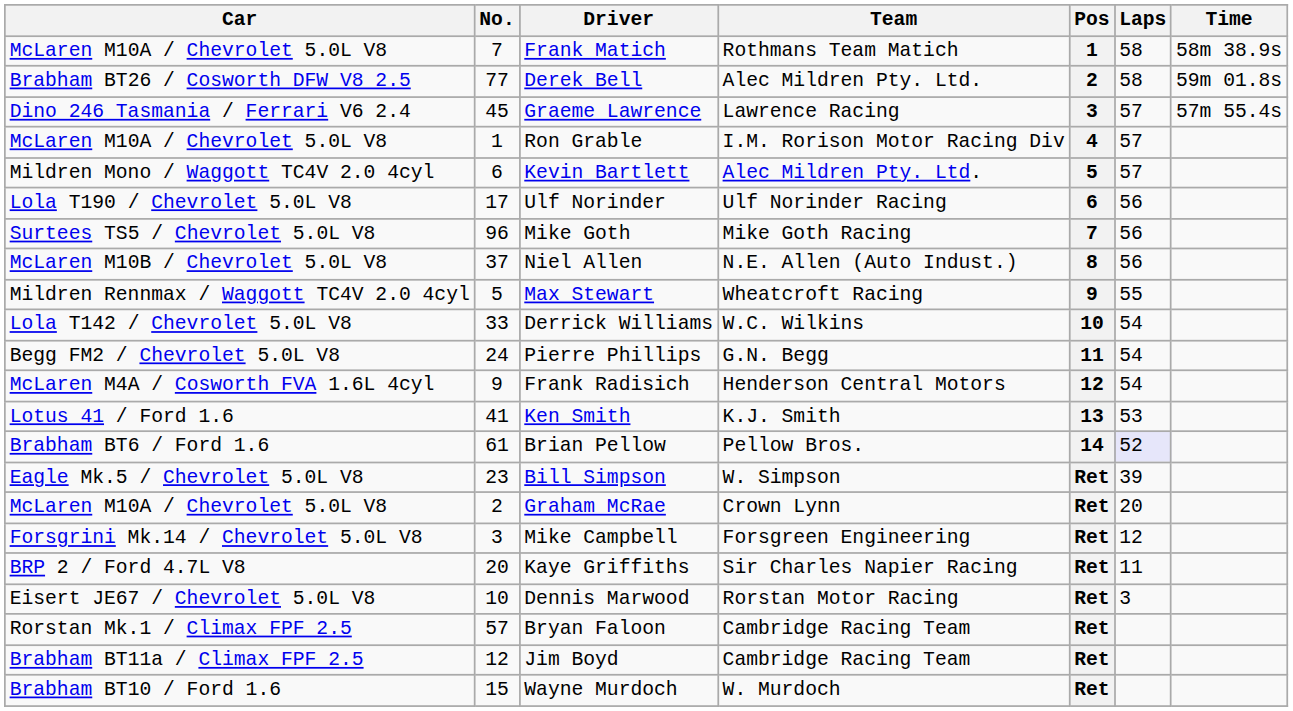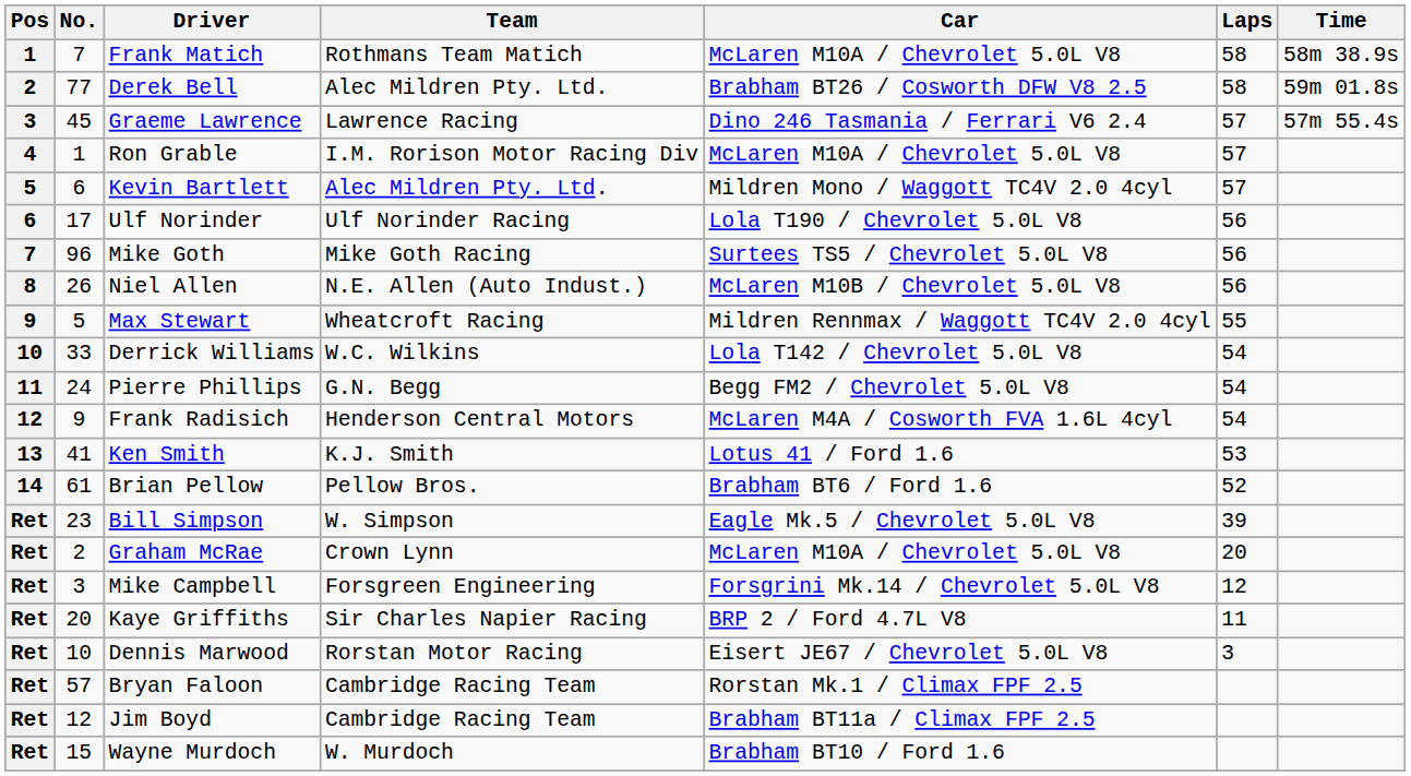columns swapped: Pos <-> Car
Niel Allen | No.: 37 -> 26
Brian Pellow | Laps: lavender background -> no background
